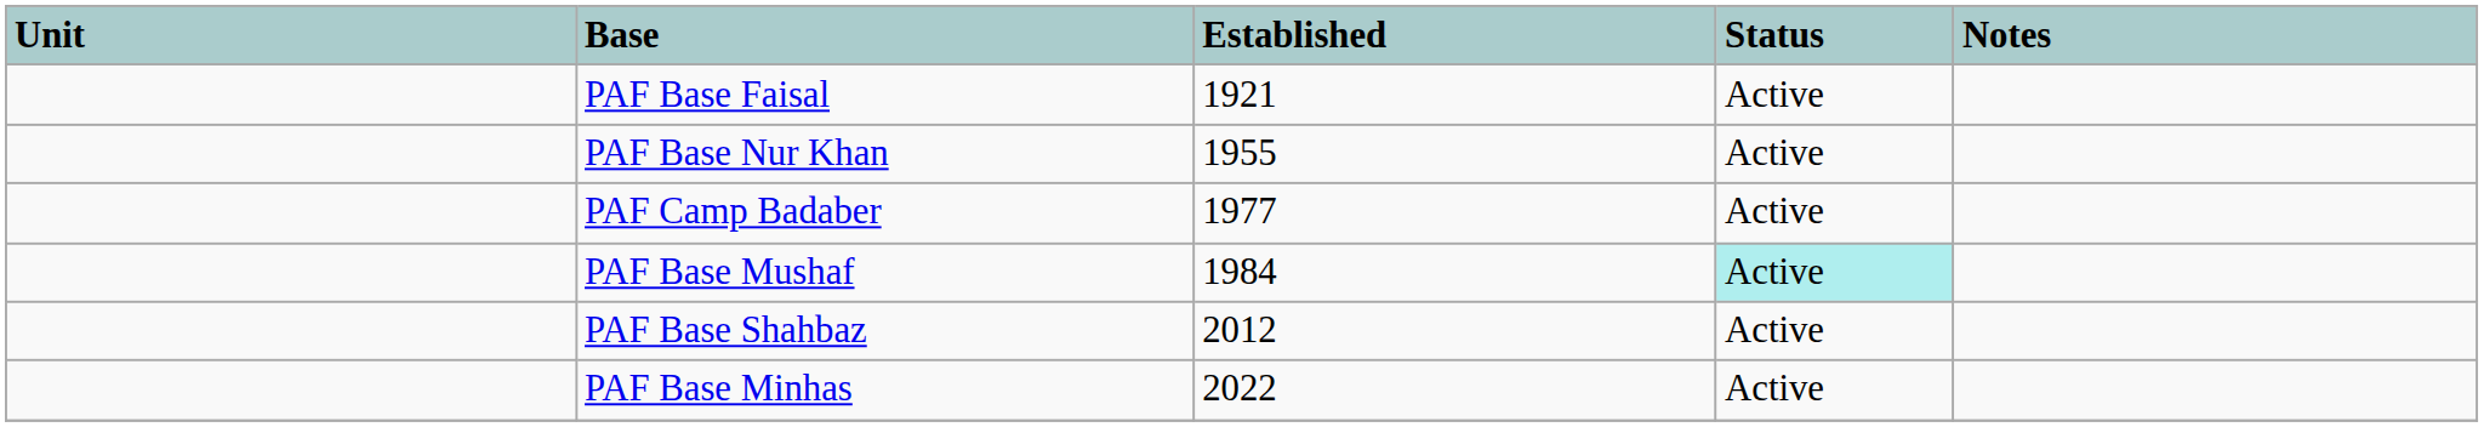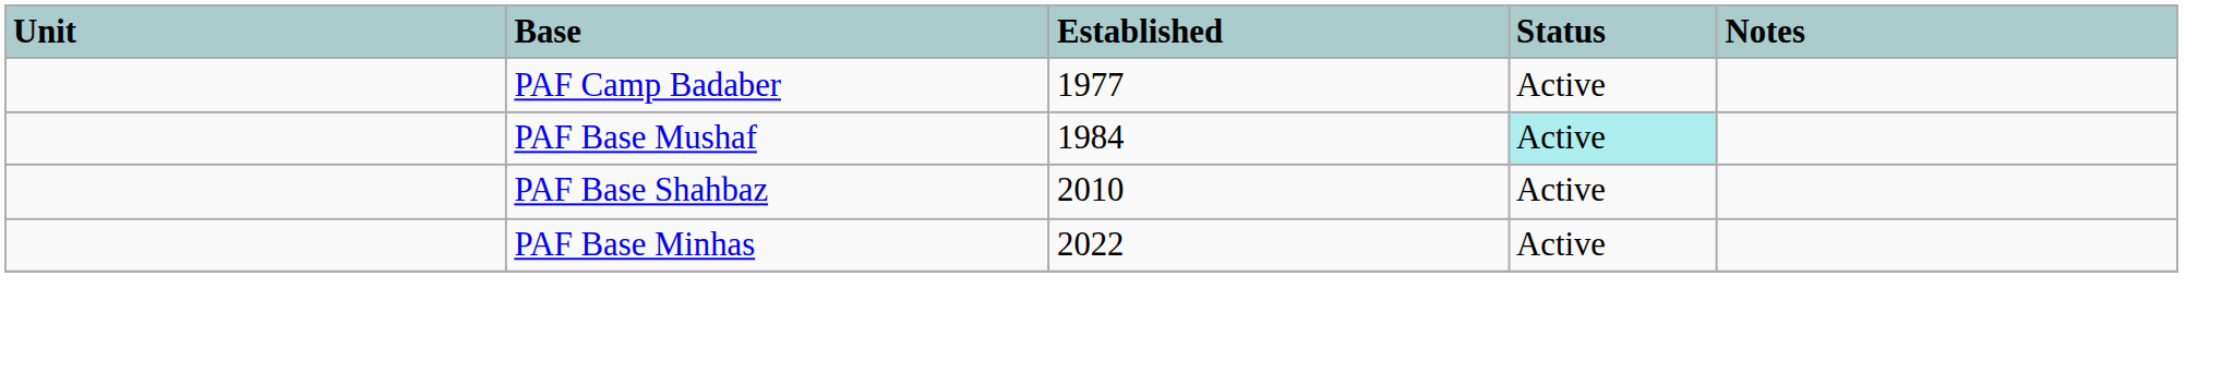- row: PAF Base Faisal | 1921 | Active
- row: PAF Base Nur Khan | 1955 | Active
PAF Base Shahbaz | Established: 2012 -> 2010
